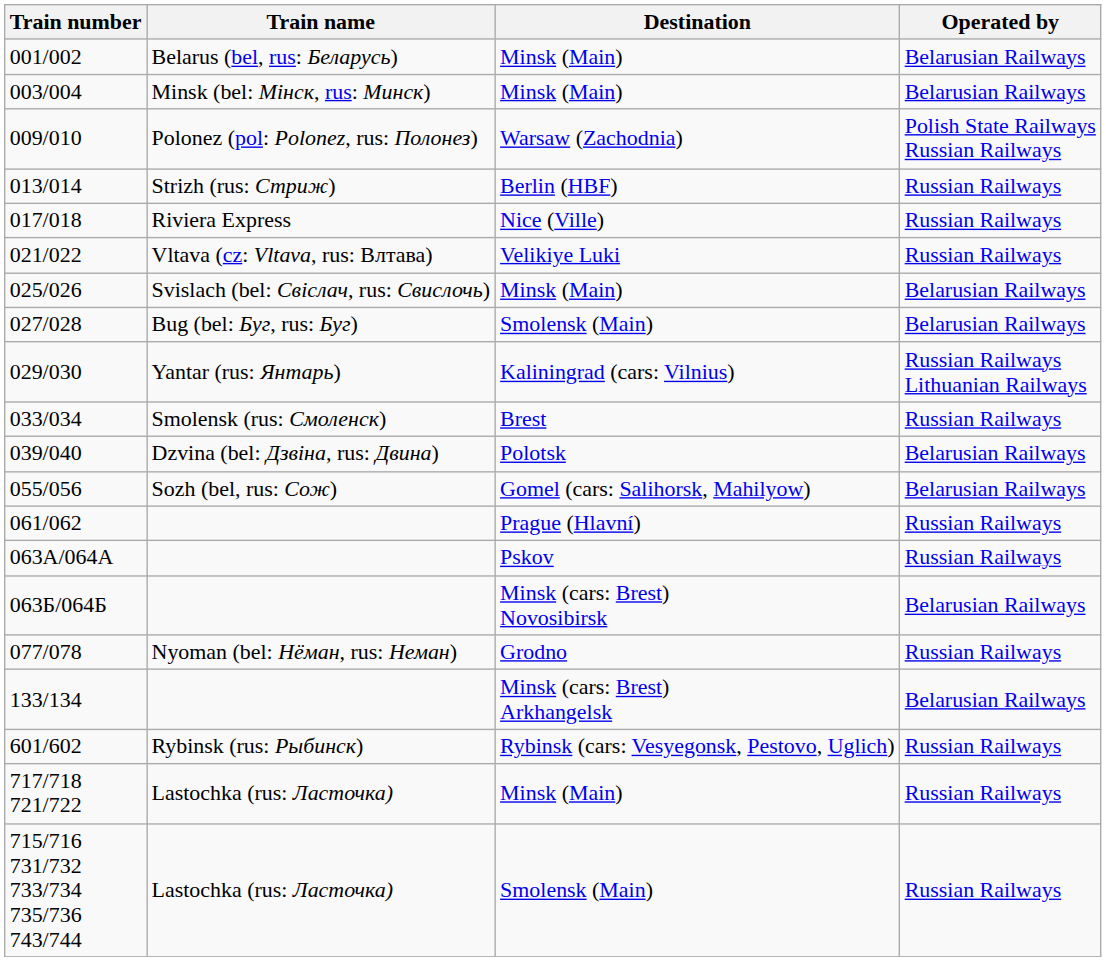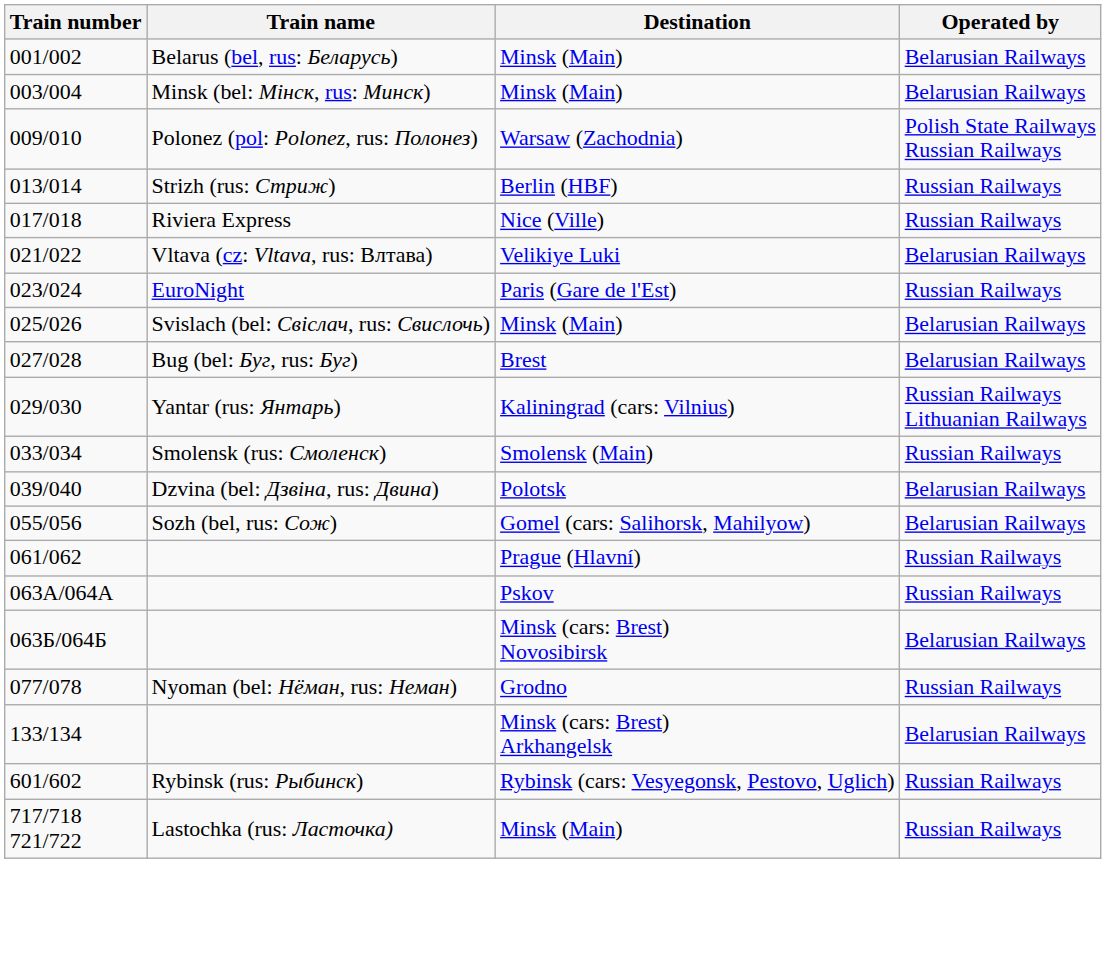021/022 | Operated by: Russian Railways -> Belarusian Railways
+ row: 023/024 | EuroNight | Paris (Gare de l'Est) | Russian Railways
027/028 | Destination: Smolensk (Main) -> Brest
033/034 | Destination: Brest -> Smolensk (Main)
- row: 715/716 731/732 733/734 735/736 743/744 | Lastochka (rus: Ласточка) | Smolensk (Main) | Russian Railways
